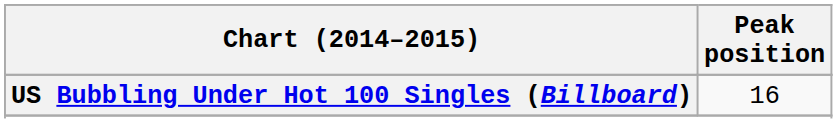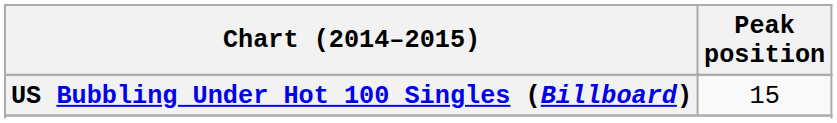US Bubbling Under Hot 100 Singles (Billboard) | Peak position: 16 -> 15
